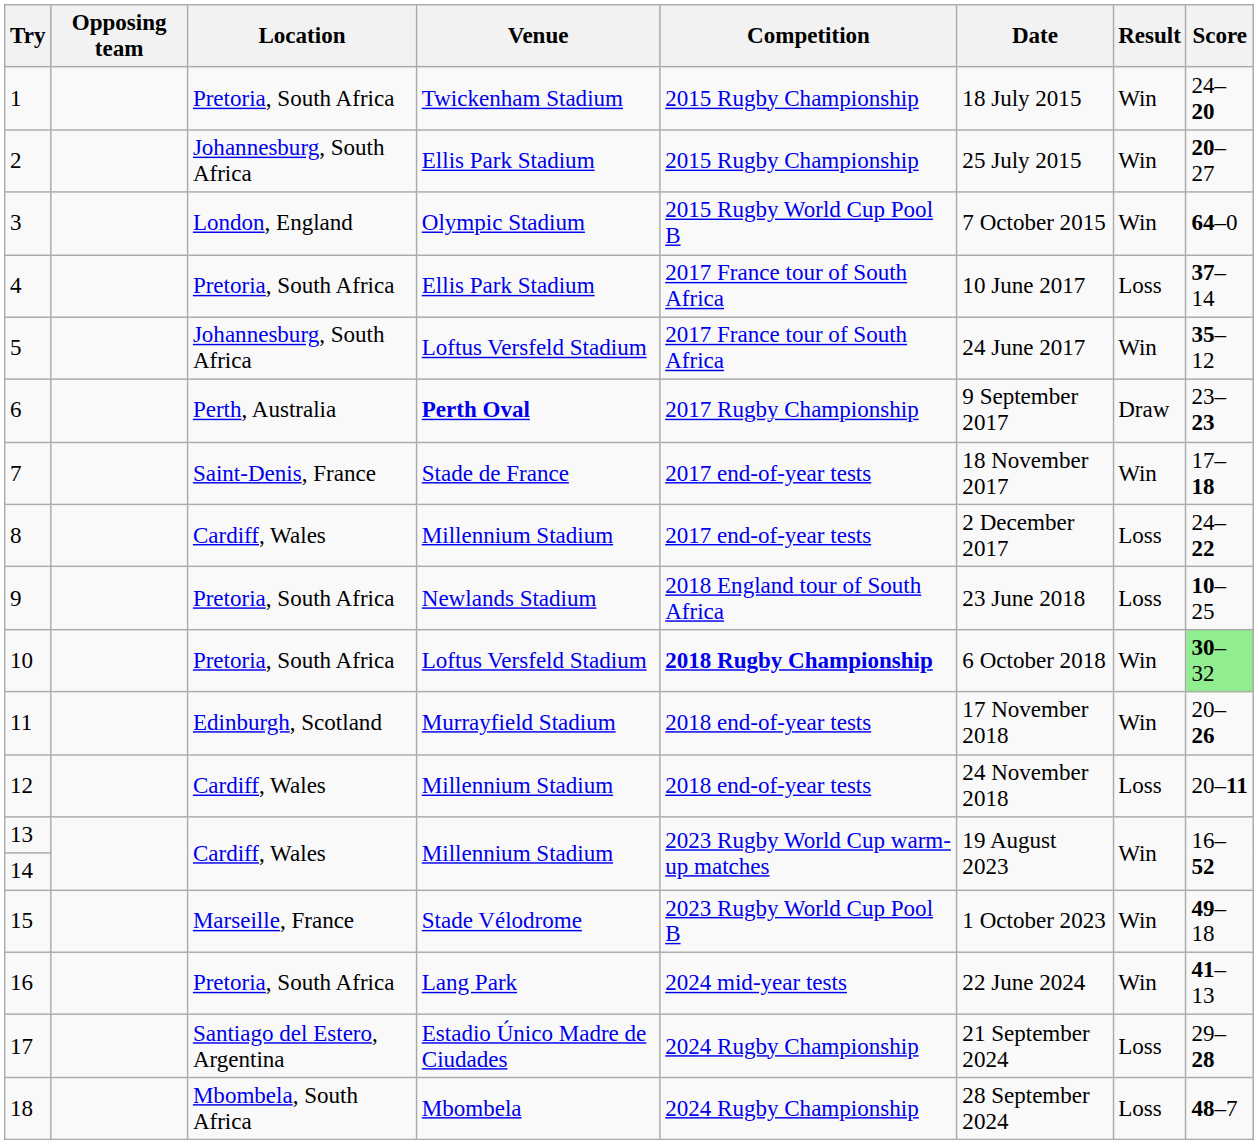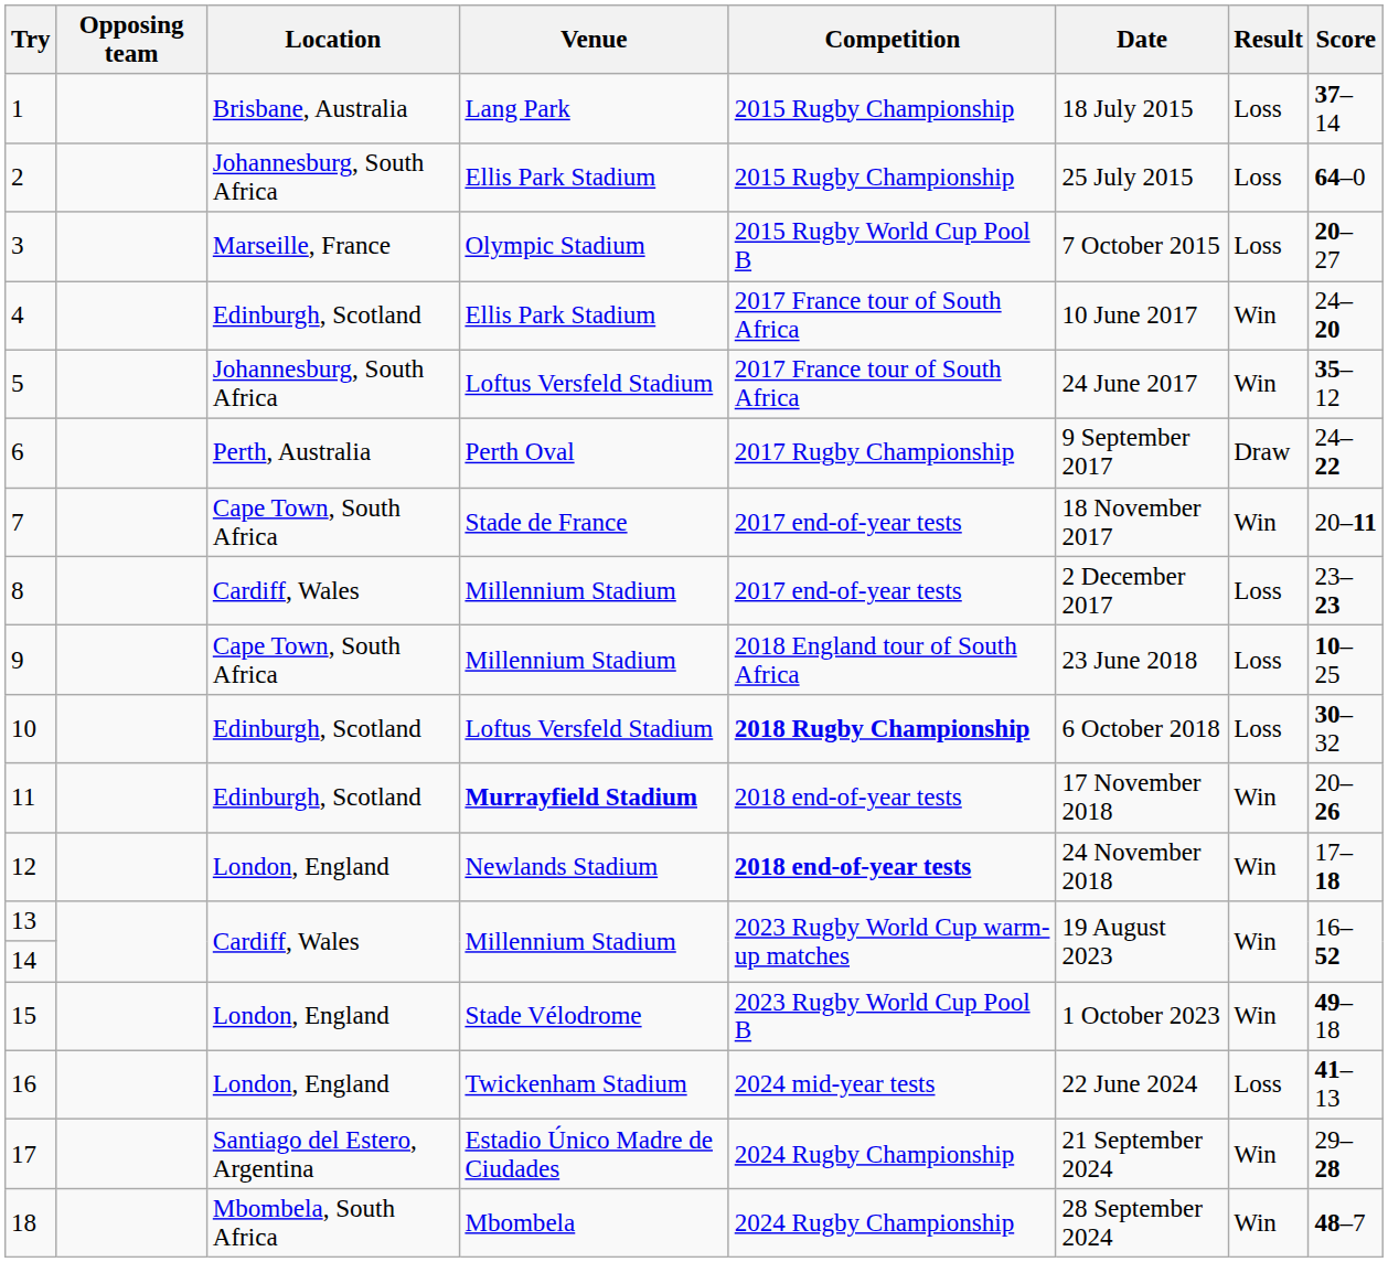1 | Location: Pretoria, South Africa -> Brisbane, Australia
1 | Venue: Twickenham Stadium -> Lang Park
1 | Result: Win -> Loss
1 | Score: 24–20 -> 37–14
2 | Result: Win -> Loss
2 | Score: 20–27 -> 64–0
3 | Location: London, England -> Marseille, France
3 | Result: Win -> Loss
3 | Score: 64–0 -> 20–27
4 | Location: Pretoria, South Africa -> Edinburgh, Scotland
4 | Result: Loss -> Win
4 | Score: 37–14 -> 24–20
6 | Venue: bold -> normal
6 | Score: 23–23 -> 24–22
7 | Location: Saint-Denis, France -> Cape Town, South Africa
7 | Score: 17–18 -> 20–11
8 | Score: 24–22 -> 23–23
9 | Location: Pretoria, South Africa -> Cape Town, South Africa
9 | Venue: Newlands Stadium -> Millennium Stadium
10 | Location: Pretoria, South Africa -> Edinburgh, Scotland
10 | Result: Win -> Loss
10 | Score: lightgreen background -> no background
11 | Venue: normal -> bold
12 | Location: Cardiff, Wales -> London, England
12 | Venue: Millennium Stadium -> Newlands Stadium
12 | Competition: normal -> bold
12 | Result: Loss -> Win
12 | Score: 20–11 -> 17–18
15 | Location: Marseille, France -> London, England
16 | Location: Pretoria, South Africa -> London, England
16 | Venue: Lang Park -> Twickenham Stadium
16 | Result: Win -> Loss
17 | Result: Loss -> Win
18 | Result: Loss -> Win
